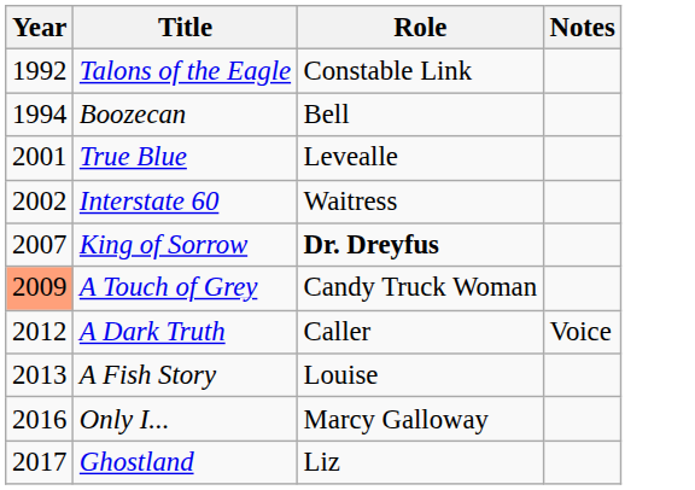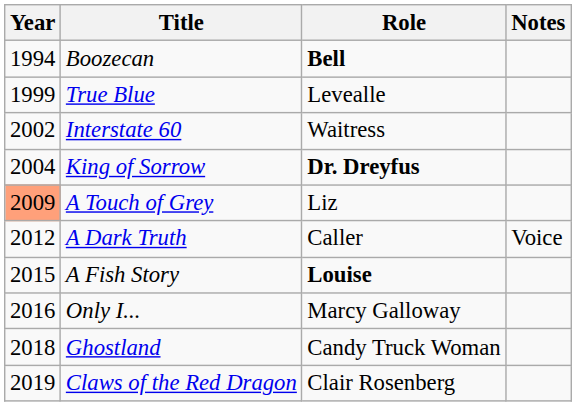- row: 1992 | Talons of the Eagle | Constable Link
Boozecan | Role: normal -> bold
True Blue | Year: 2001 -> 1999
King of Sorrow | Year: 2007 -> 2004
A Touch of Grey | Role: Candy Truck Woman -> Liz
A Fish Story | Year: 2013 -> 2015
A Fish Story | Role: normal -> bold
Ghostland | Year: 2017 -> 2018
Ghostland | Role: Liz -> Candy Truck Woman
+ row: 2019 | Claws of the Red Dragon | Clair Rosenberg
